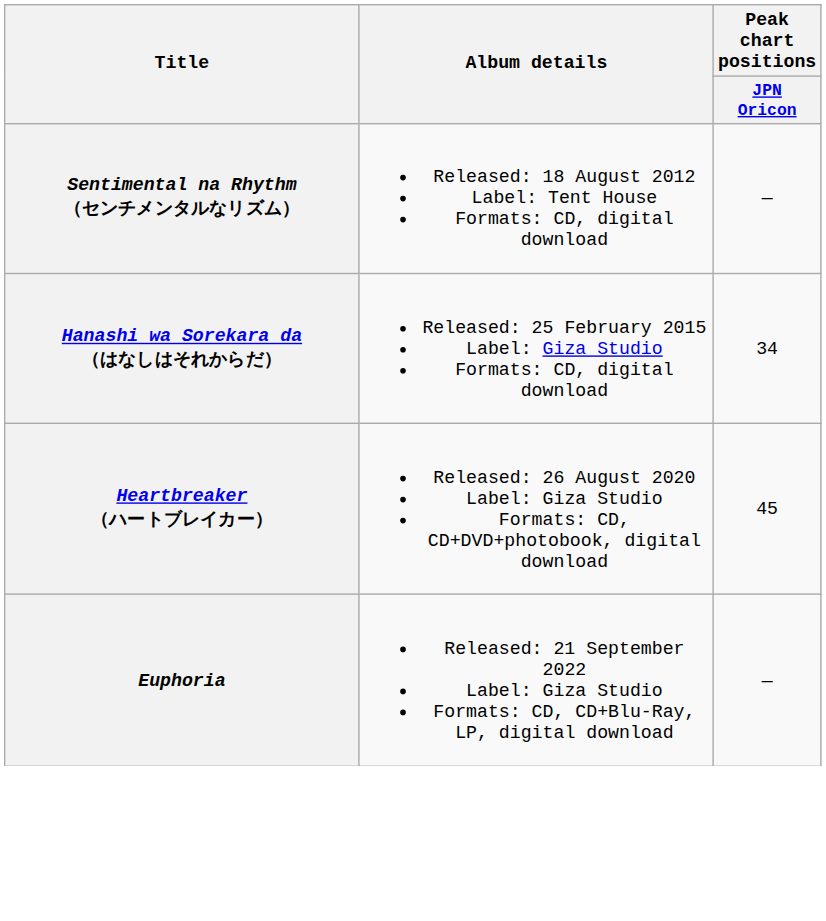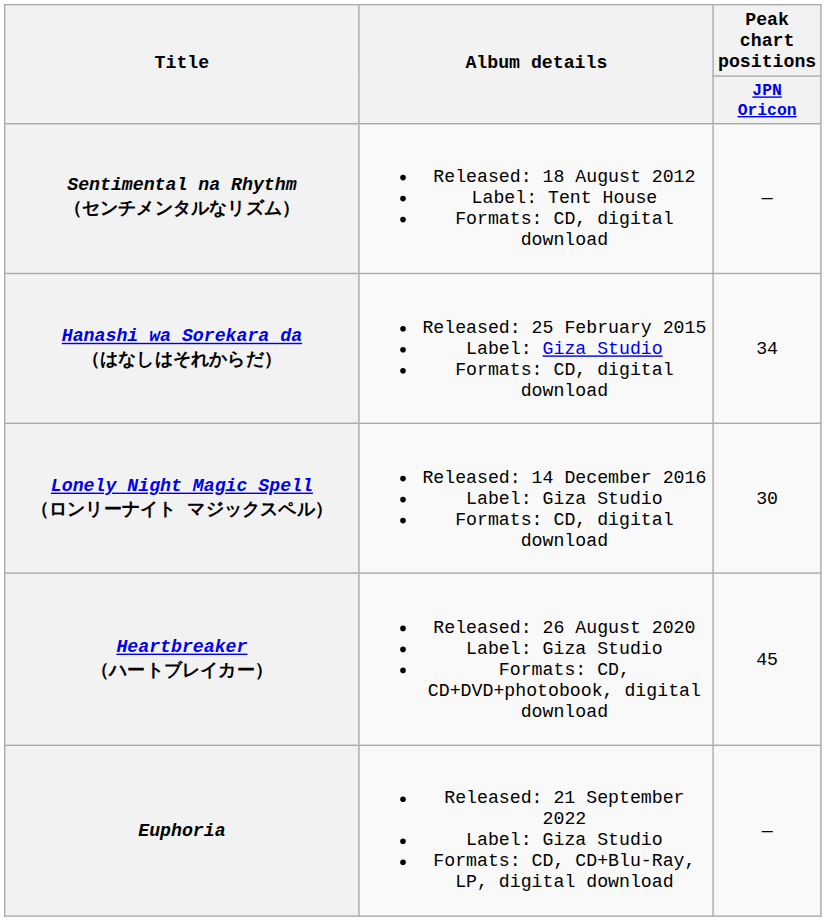+ row: Lonely Night Magic Spell （ロンリーナイト マジックスペル） | Released: 14 December 2016 Label: Giza Studio Formats: CD, digital download | 30
